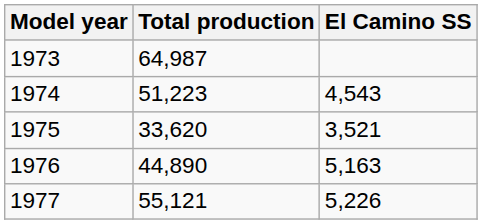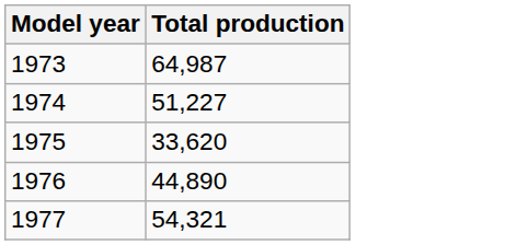- column: El Camino SS | 4,543 | 3,521 | 5,163 | 5,226
1974 | Total production: 51,223 -> 51,227
1977 | Total production: 55,121 -> 54,321
